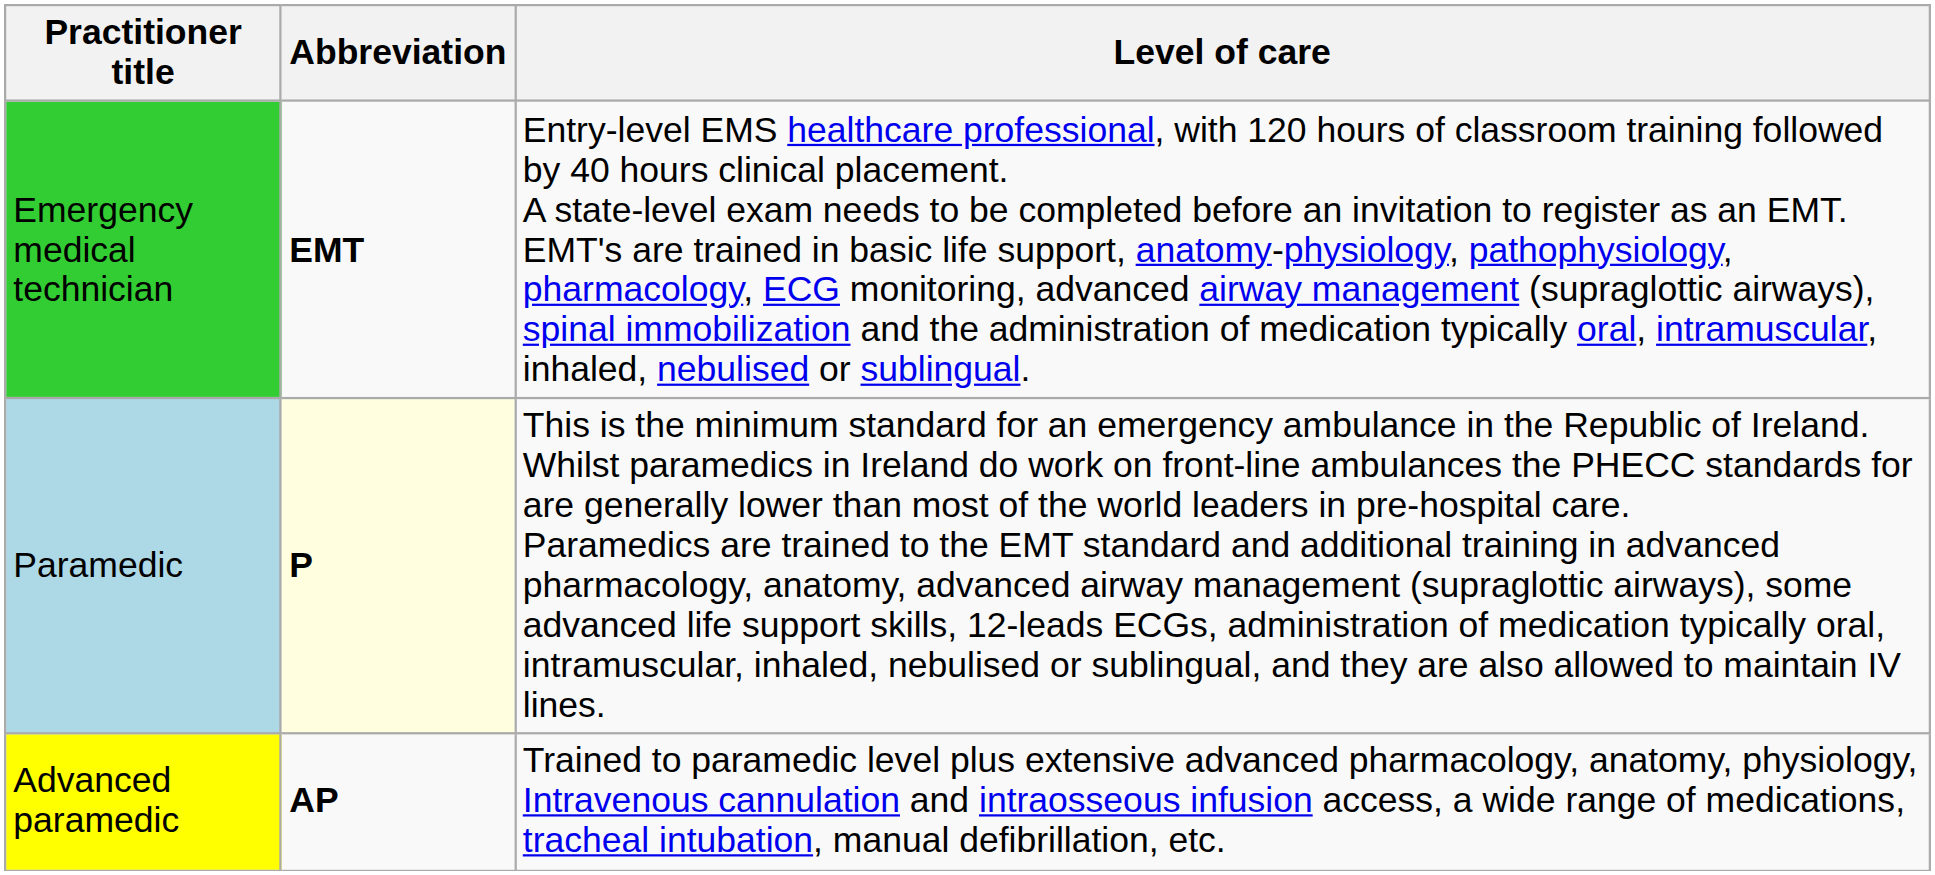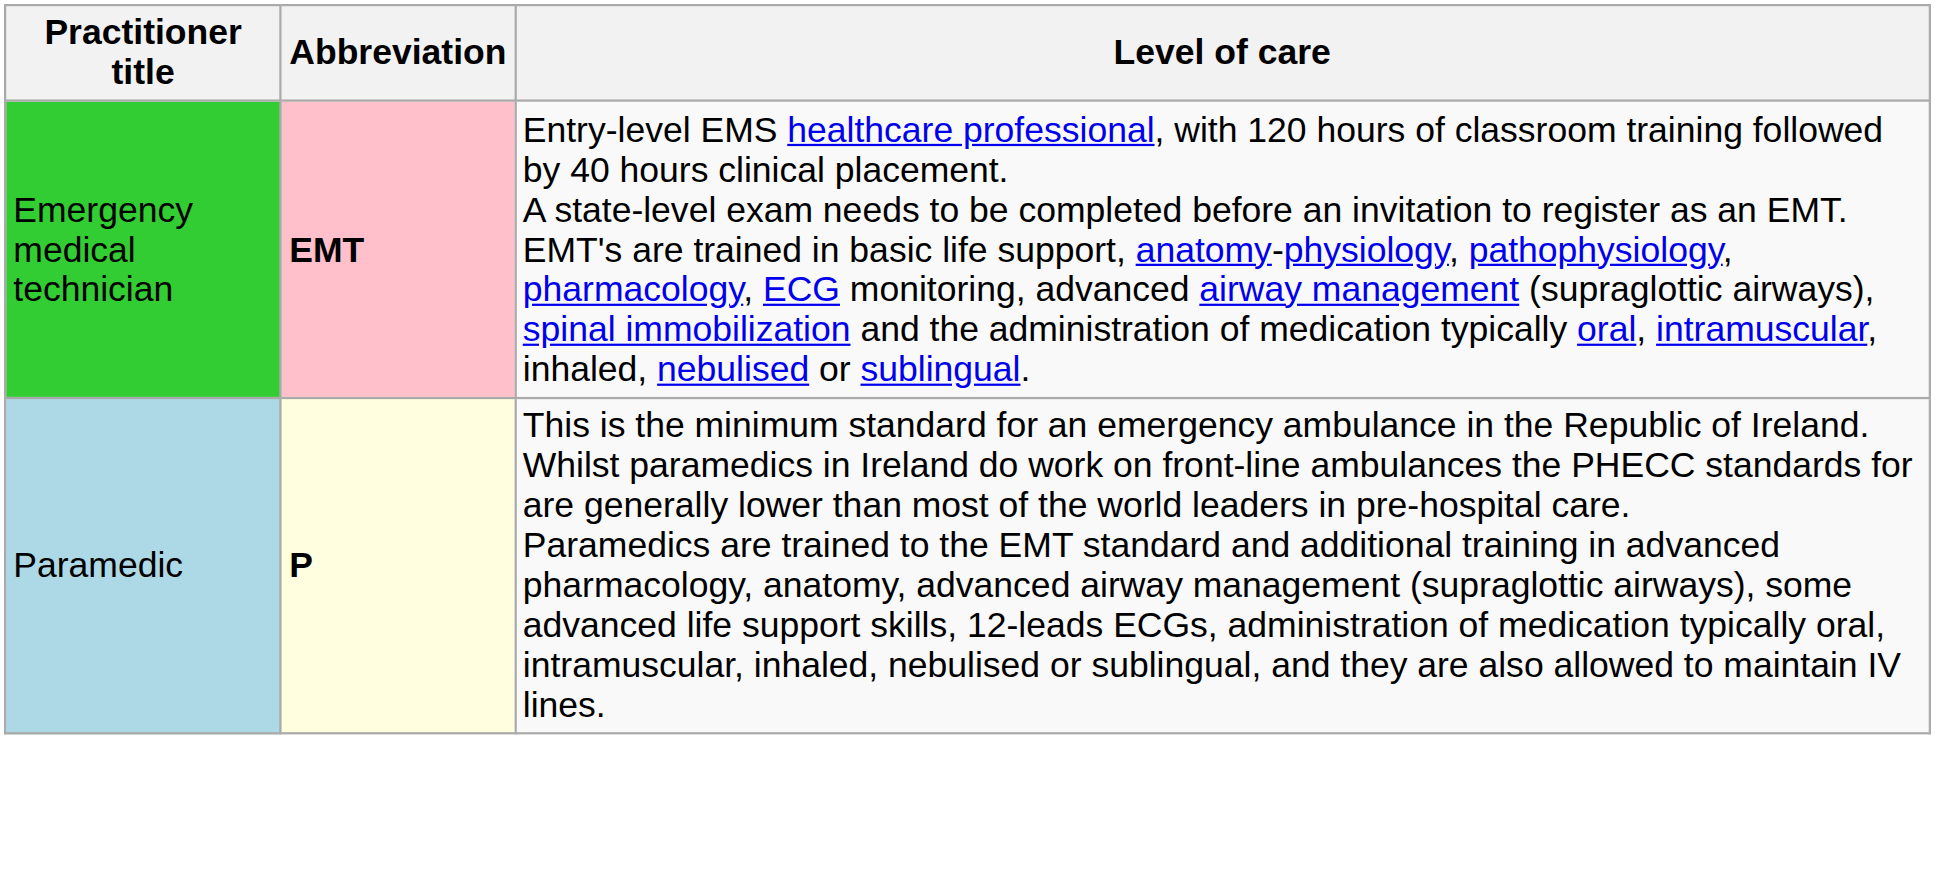Emergency medical technician | Abbreviation: no background -> pink background
- row: Advanced paramedic | AP | Trained to paramedic level plus extensive advanced pharmacology, anatomy, physiology, Intravenous cannulation and intraosseous infusion access, a wide range of medications, tracheal intubation, manual defibrillation, etc.
